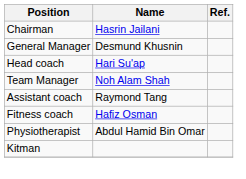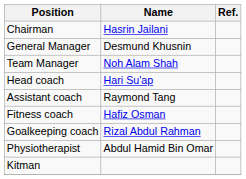rows swapped: Team Manager <-> Head coach
+ row: Goalkeeping coach | Rizal Abdul Rahman
